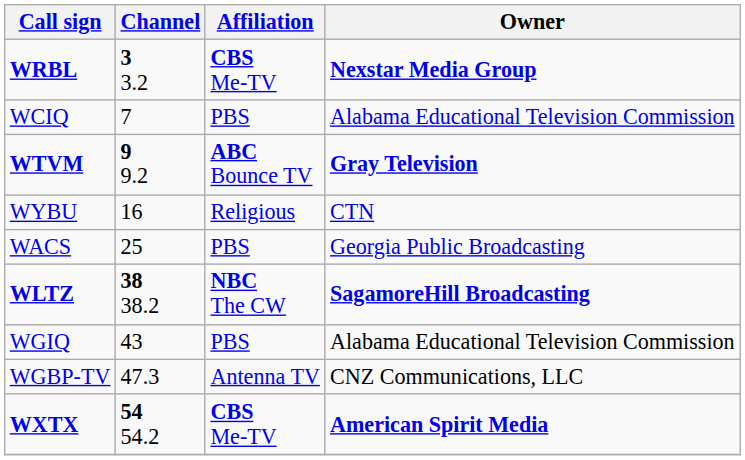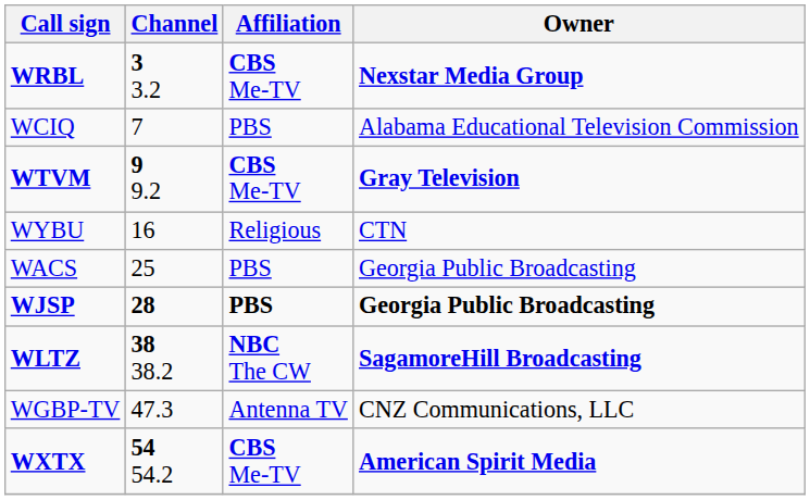WTVM | Affiliation: ABC Bounce TV -> CBS Me-TV
+ row: WJSP | 28 | PBS | Georgia Public Broadcasting
- row: WGIQ | 43 | PBS | Alabama Educational Television Commission
